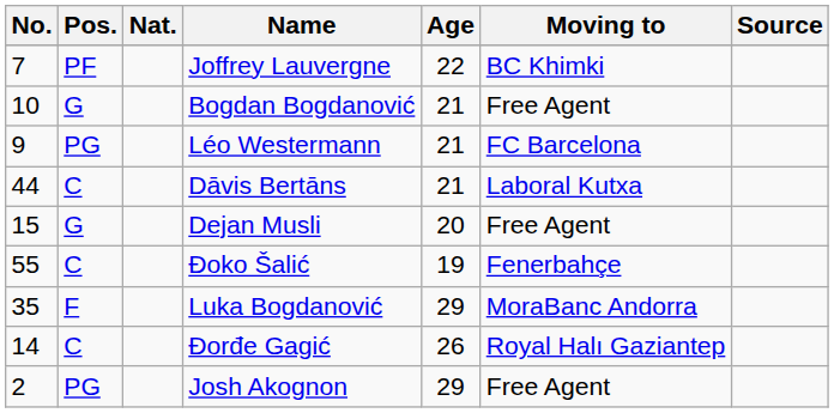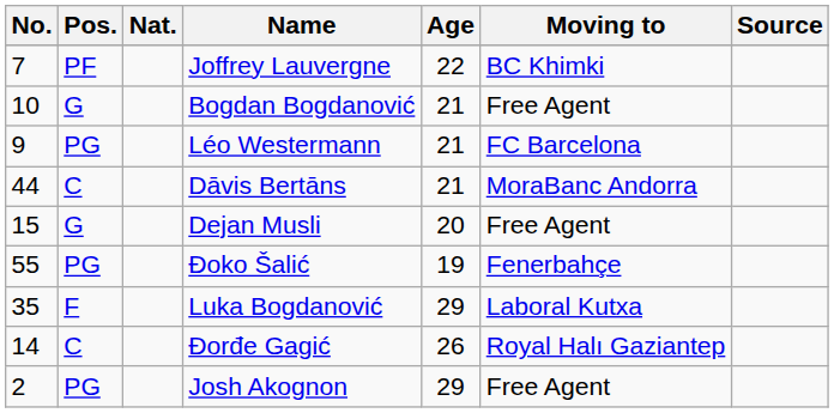Dāvis Bertāns | Moving to: Laboral Kutxa -> MoraBanc Andorra
Đoko Šalić | Pos.: C -> PG
Luka Bogdanović | Moving to: MoraBanc Andorra -> Laboral Kutxa
